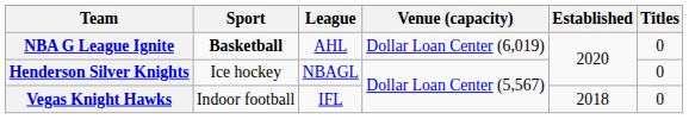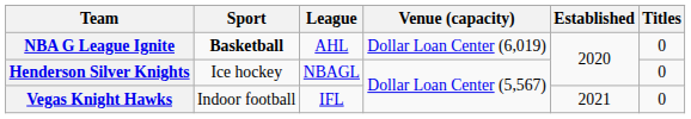Vegas Knight Hawks | Established: 2018 -> 2021
